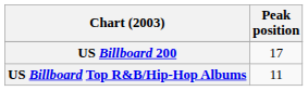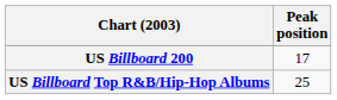US Billboard Top R&B/Hip-Hop Albums | Peak position: 11 -> 25
